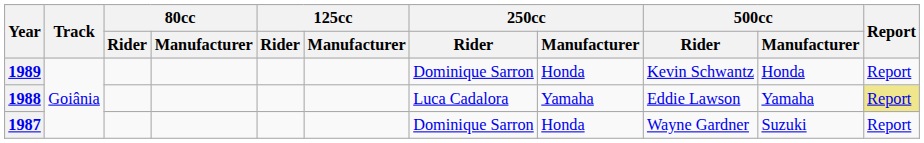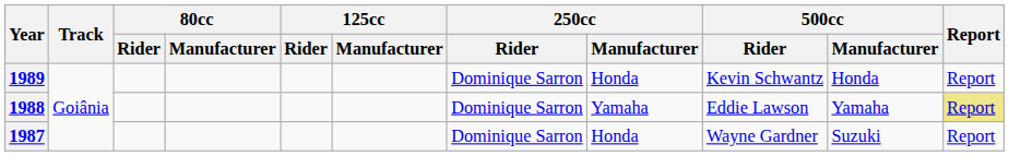1988 | 250cc / Rider: Luca Cadalora -> Dominique Sarron
